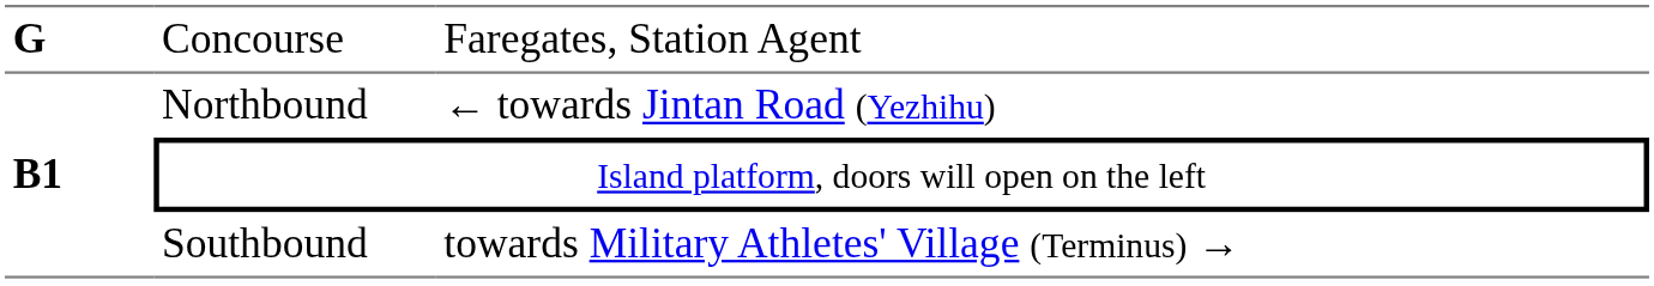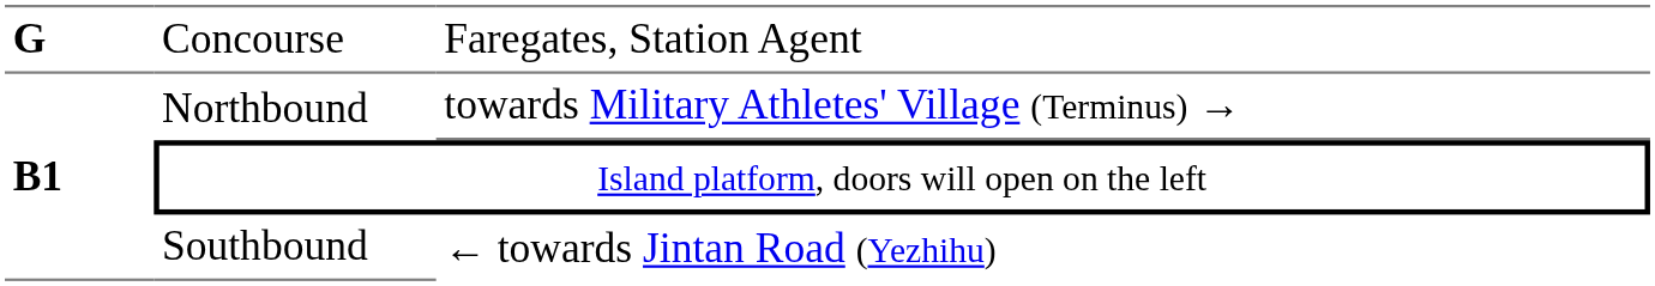Northbound | column 3: ← towards Jintan Road (Yezhihu) -> towards Military Athletes' Village (Terminus) →
Southbound | column 3: towards Military Athletes' Village (Terminus) → -> ← towards Jintan Road (Yezhihu)
